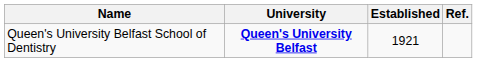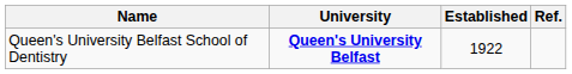Queen's University Belfast School of Dentistry | Established: 1921 -> 1922
